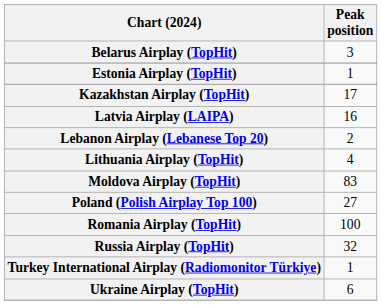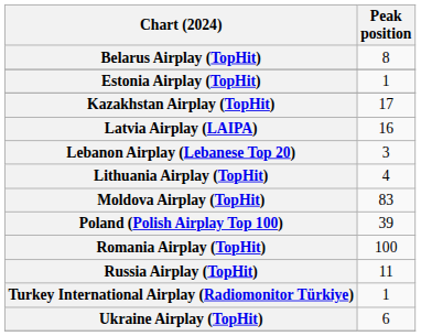Belarus Airplay (TopHit) | Peak position: 3 -> 8
Lebanon Airplay (Lebanese Top 20) | Peak position: 2 -> 3
Poland (Polish Airplay Top 100) | Peak position: 27 -> 39
Russia Airplay (TopHit) | Peak position: 32 -> 11
